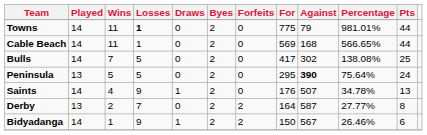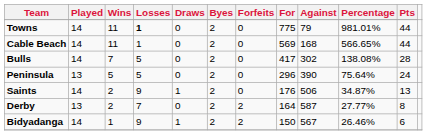Bulls | Pts: 25 -> 28
Peninsula | For: 295 -> 296
Peninsula | Against: bold -> normal
Saints | Wins: 4 -> 2
Saints | Against: 507 -> 506
Saints | Percentage: 34.78% -> 34.87%
